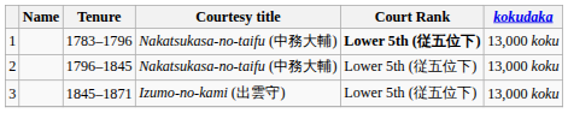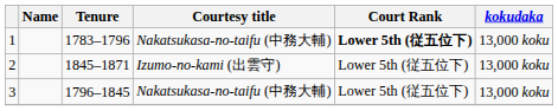2 | Tenure: 1796–1845 -> 1845–1871
2 | Courtesy title: Nakatsukasa-no-taifu (中務大輔) -> Izumo-no-kami (出雲守)
3 | Tenure: 1845–1871 -> 1796–1845
3 | Courtesy title: Izumo-no-kami (出雲守) -> Nakatsukasa-no-taifu (中務大輔)
